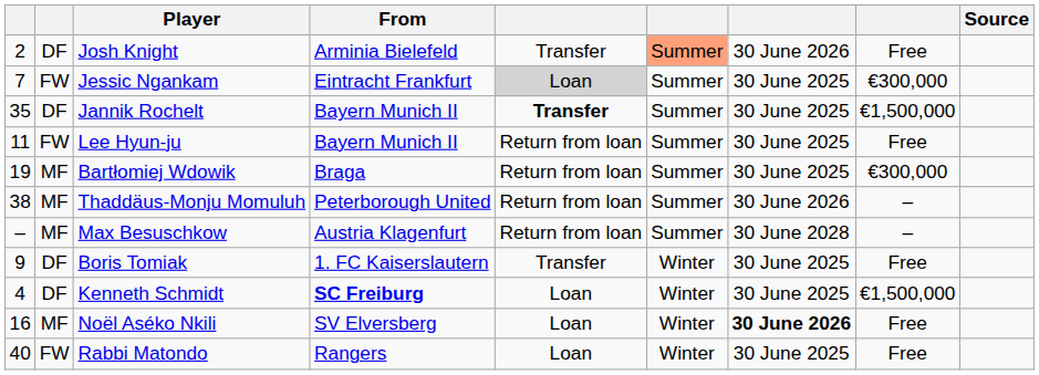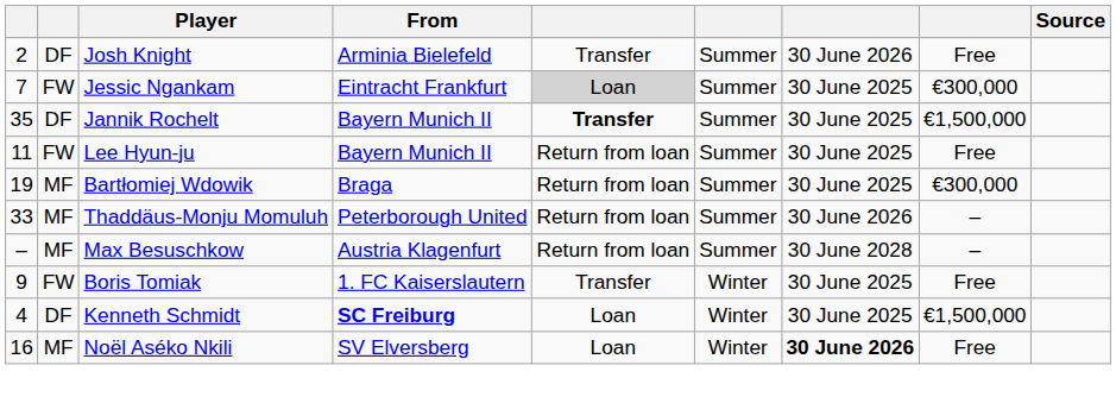Josh Knight | column 6: lightsalmon background -> no background
Thaddäus-Monju Momuluh | column 1: 38 -> 33
Boris Tomiak | column 2: DF -> FW
- row: 40 | FW | Rabbi Matondo | Rangers | Loan | Winter | 30 June 2025 | Free
